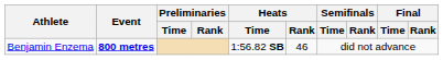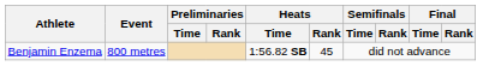Benjamin Enzema | Event: bold -> normal
Benjamin Enzema | Heats / Rank: 46 -> 45
